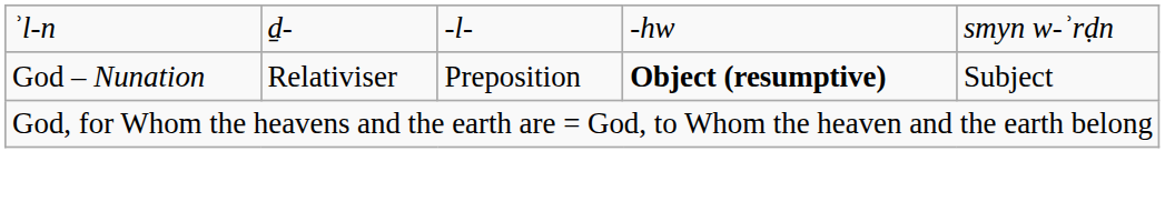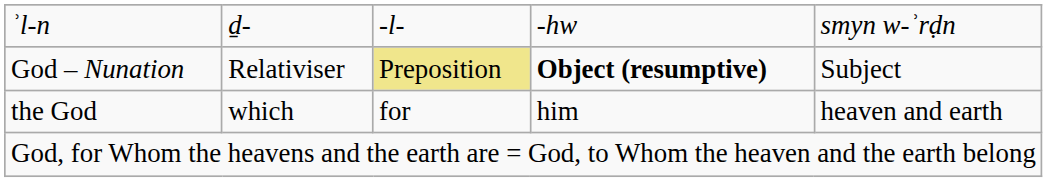God – Nunation | column 3: no background -> khaki background
+ row: the God | which | for | him | heaven and earth
